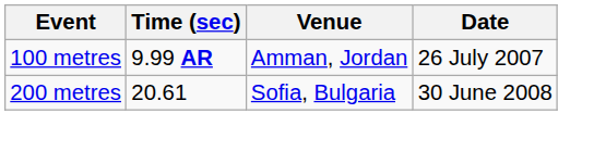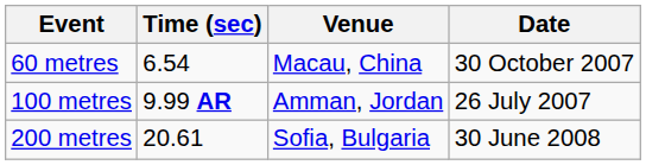+ row: 60 metres | 6.54 | Macau, China | 30 October 2007
